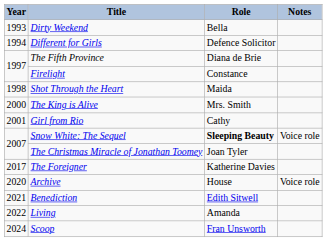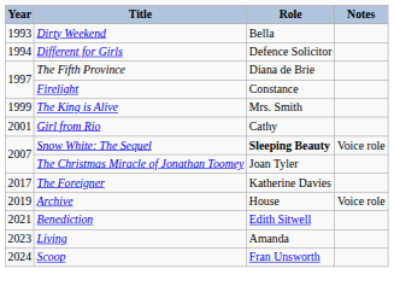- row: 1998 | Shot Through the Heart | Maida
The King is Alive | Year: 2000 -> 1999
Archive | Year: 2020 -> 2019
Living | Year: 2022 -> 2023
